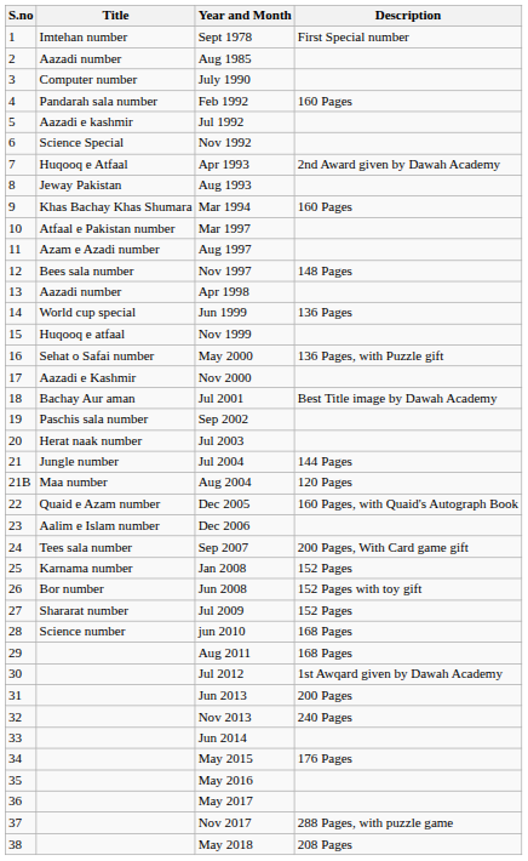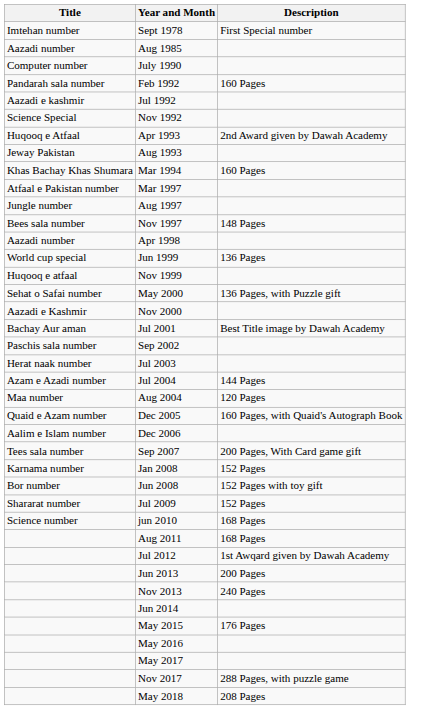- column: S.no | 1 | 2 | 3 | 4 | 5 | 6 | 7 | 8 | 9 | 10 | 11 | 12 | 13 | 14 | 15 | 16 | 17 | 18 | 19 | 20 | 21 | 21B | 22 | 23 | 24 | 25 | 26 | 27 | 28 | 29 | 30 | 31 | 32 | 33 | 34 | 35 | 36 | 37 | 38
Aug 1997 | Title: Azam e Azadi number -> Jungle number
Jul 2004 | Title: Jungle number -> Azam e Azadi number
